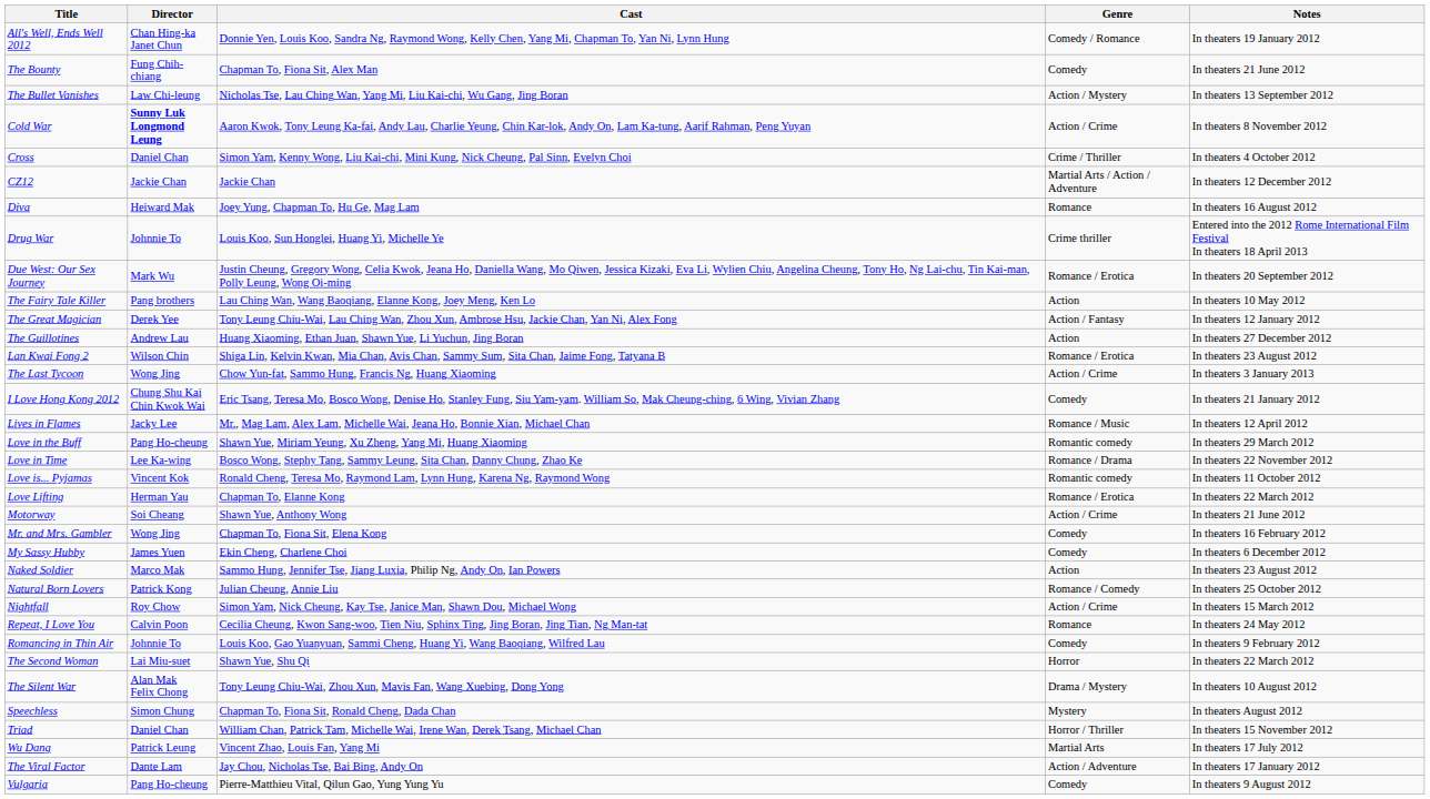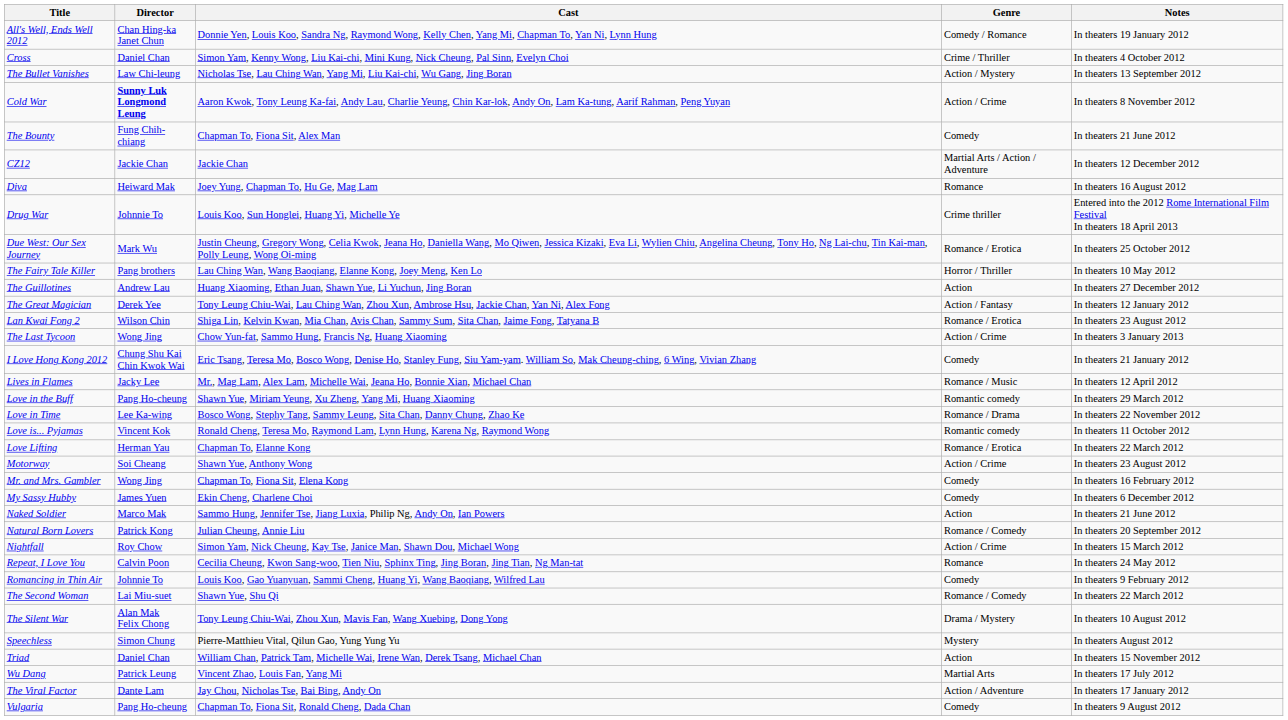rows swapped: The Bounty <-> Cross
Due West: Our Sex Journey | Notes: In theaters 20 September 2012 -> In theaters 25 October 2012
The Fairy Tale Killer | Genre: Action -> Horror / Thriller
rows swapped: The Great Magician <-> The Guillotines
Motorway | Notes: In theaters 21 June 2012 -> In theaters 23 August 2012
Naked Soldier | Notes: In theaters 23 August 2012 -> In theaters 21 June 2012
Natural Born Lovers | Notes: In theaters 25 October 2012 -> In theaters 20 September 2012
The Second Woman | Genre: Horror -> Romance / Comedy
Speechless | Cast: Chapman To, Fiona Sit, Ronald Cheng, Dada Chan -> Pierre-Matthieu Vital, Qilun Gao, Yung Yung Yu
Triad | Genre: Horror / Thriller -> Action
Vulgaria | Cast: Pierre-Matthieu Vital, Qilun Gao, Yung Yung Yu -> Chapman To, Fiona Sit, Ronald Cheng, Dada Chan
